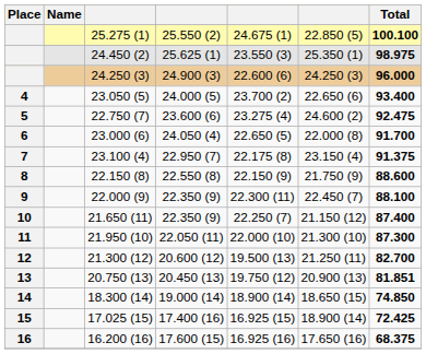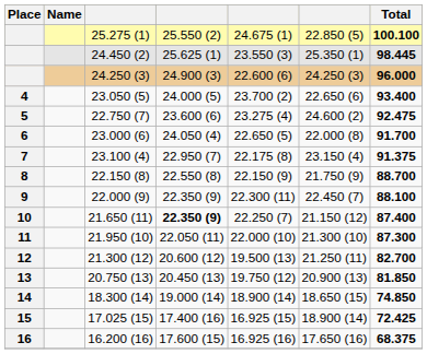24.450 (2) | Total: 98.975 -> 98.445
22.150 (8) | Total: 88.600 -> 88.700
21.650 (11) | column 4: normal -> bold
20.750 (13) | Total: 81.851 -> 81.850
